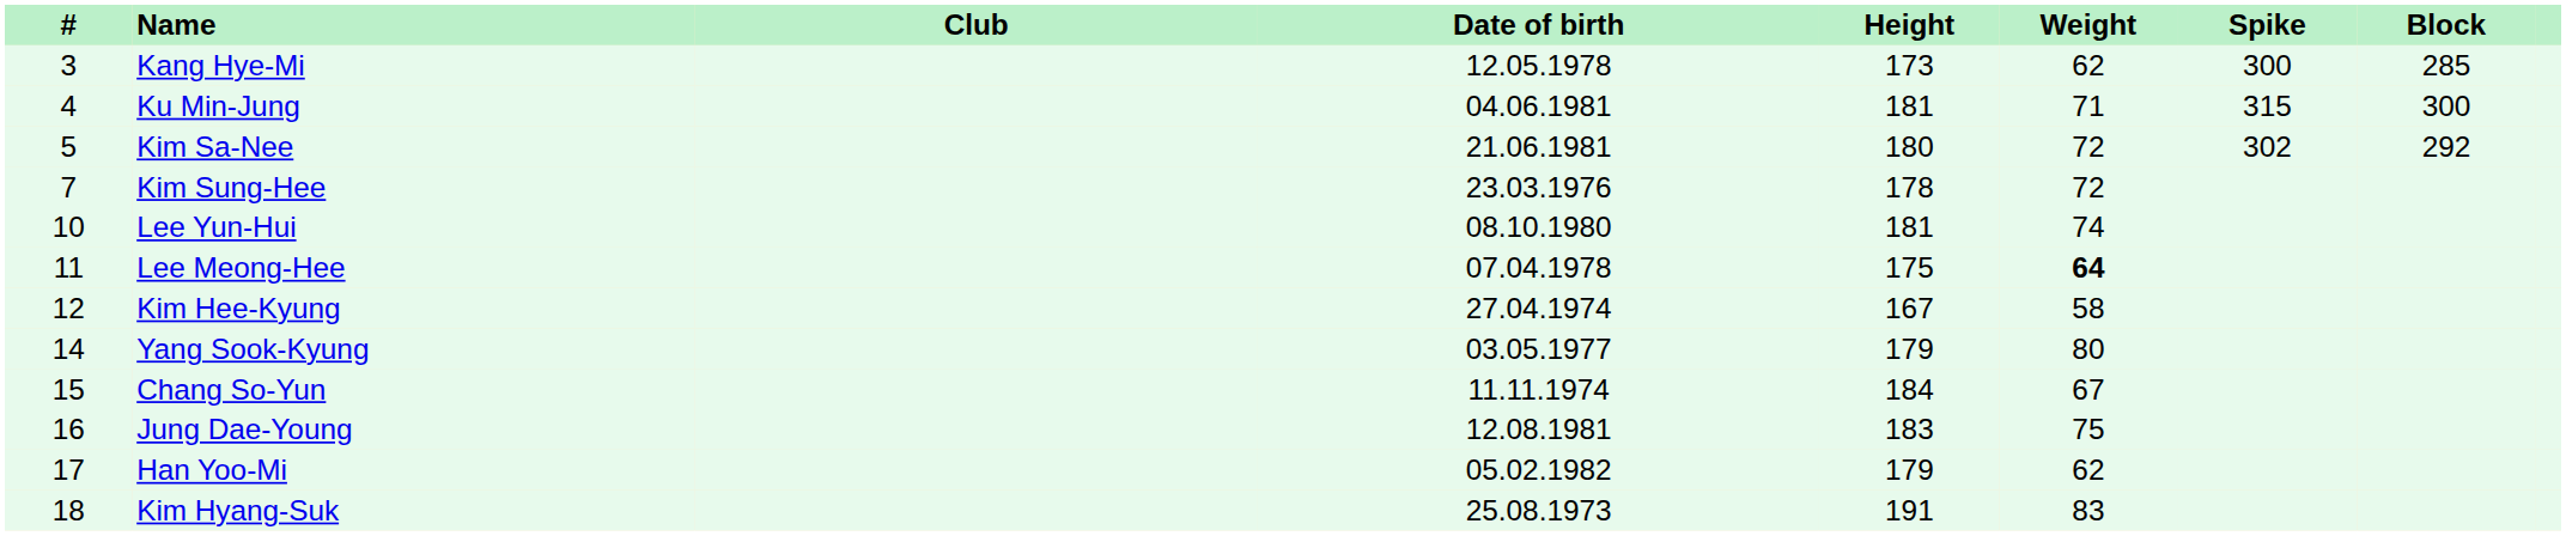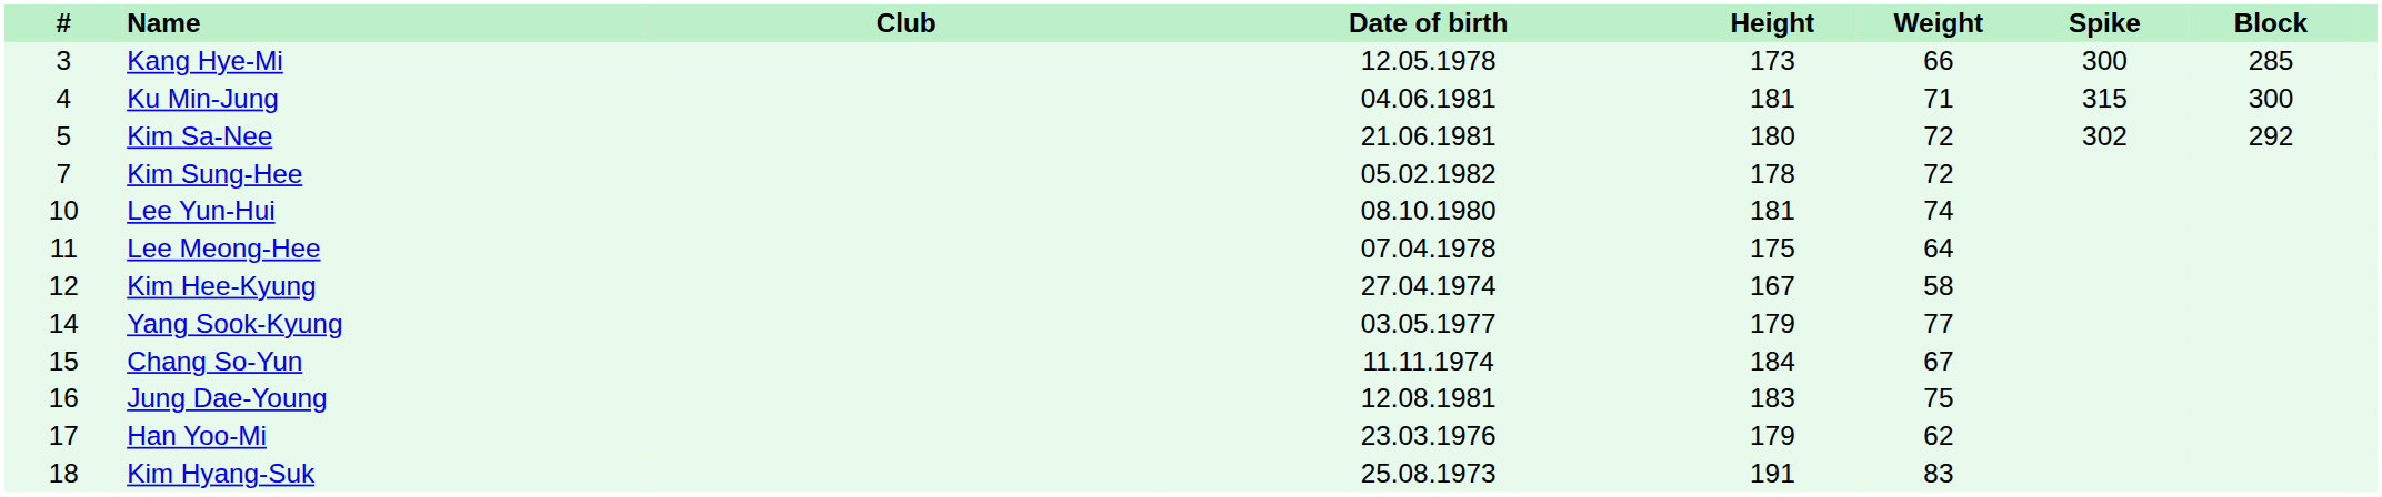Kang Hye-Mi | Weight: 62 -> 66
Kim Sung-Hee | Date of birth: 23.03.1976 -> 05.02.1982
Lee Meong-Hee | Weight: bold -> normal
Yang Sook-Kyung | Weight: 80 -> 77
Han Yoo-Mi | Date of birth: 05.02.1982 -> 23.03.1976
